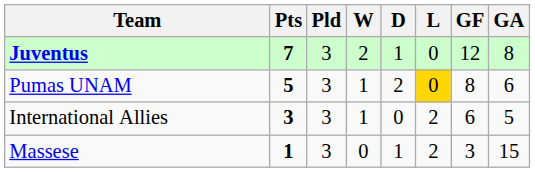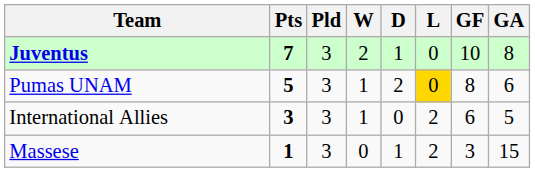Juventus | GF: 12 -> 10
